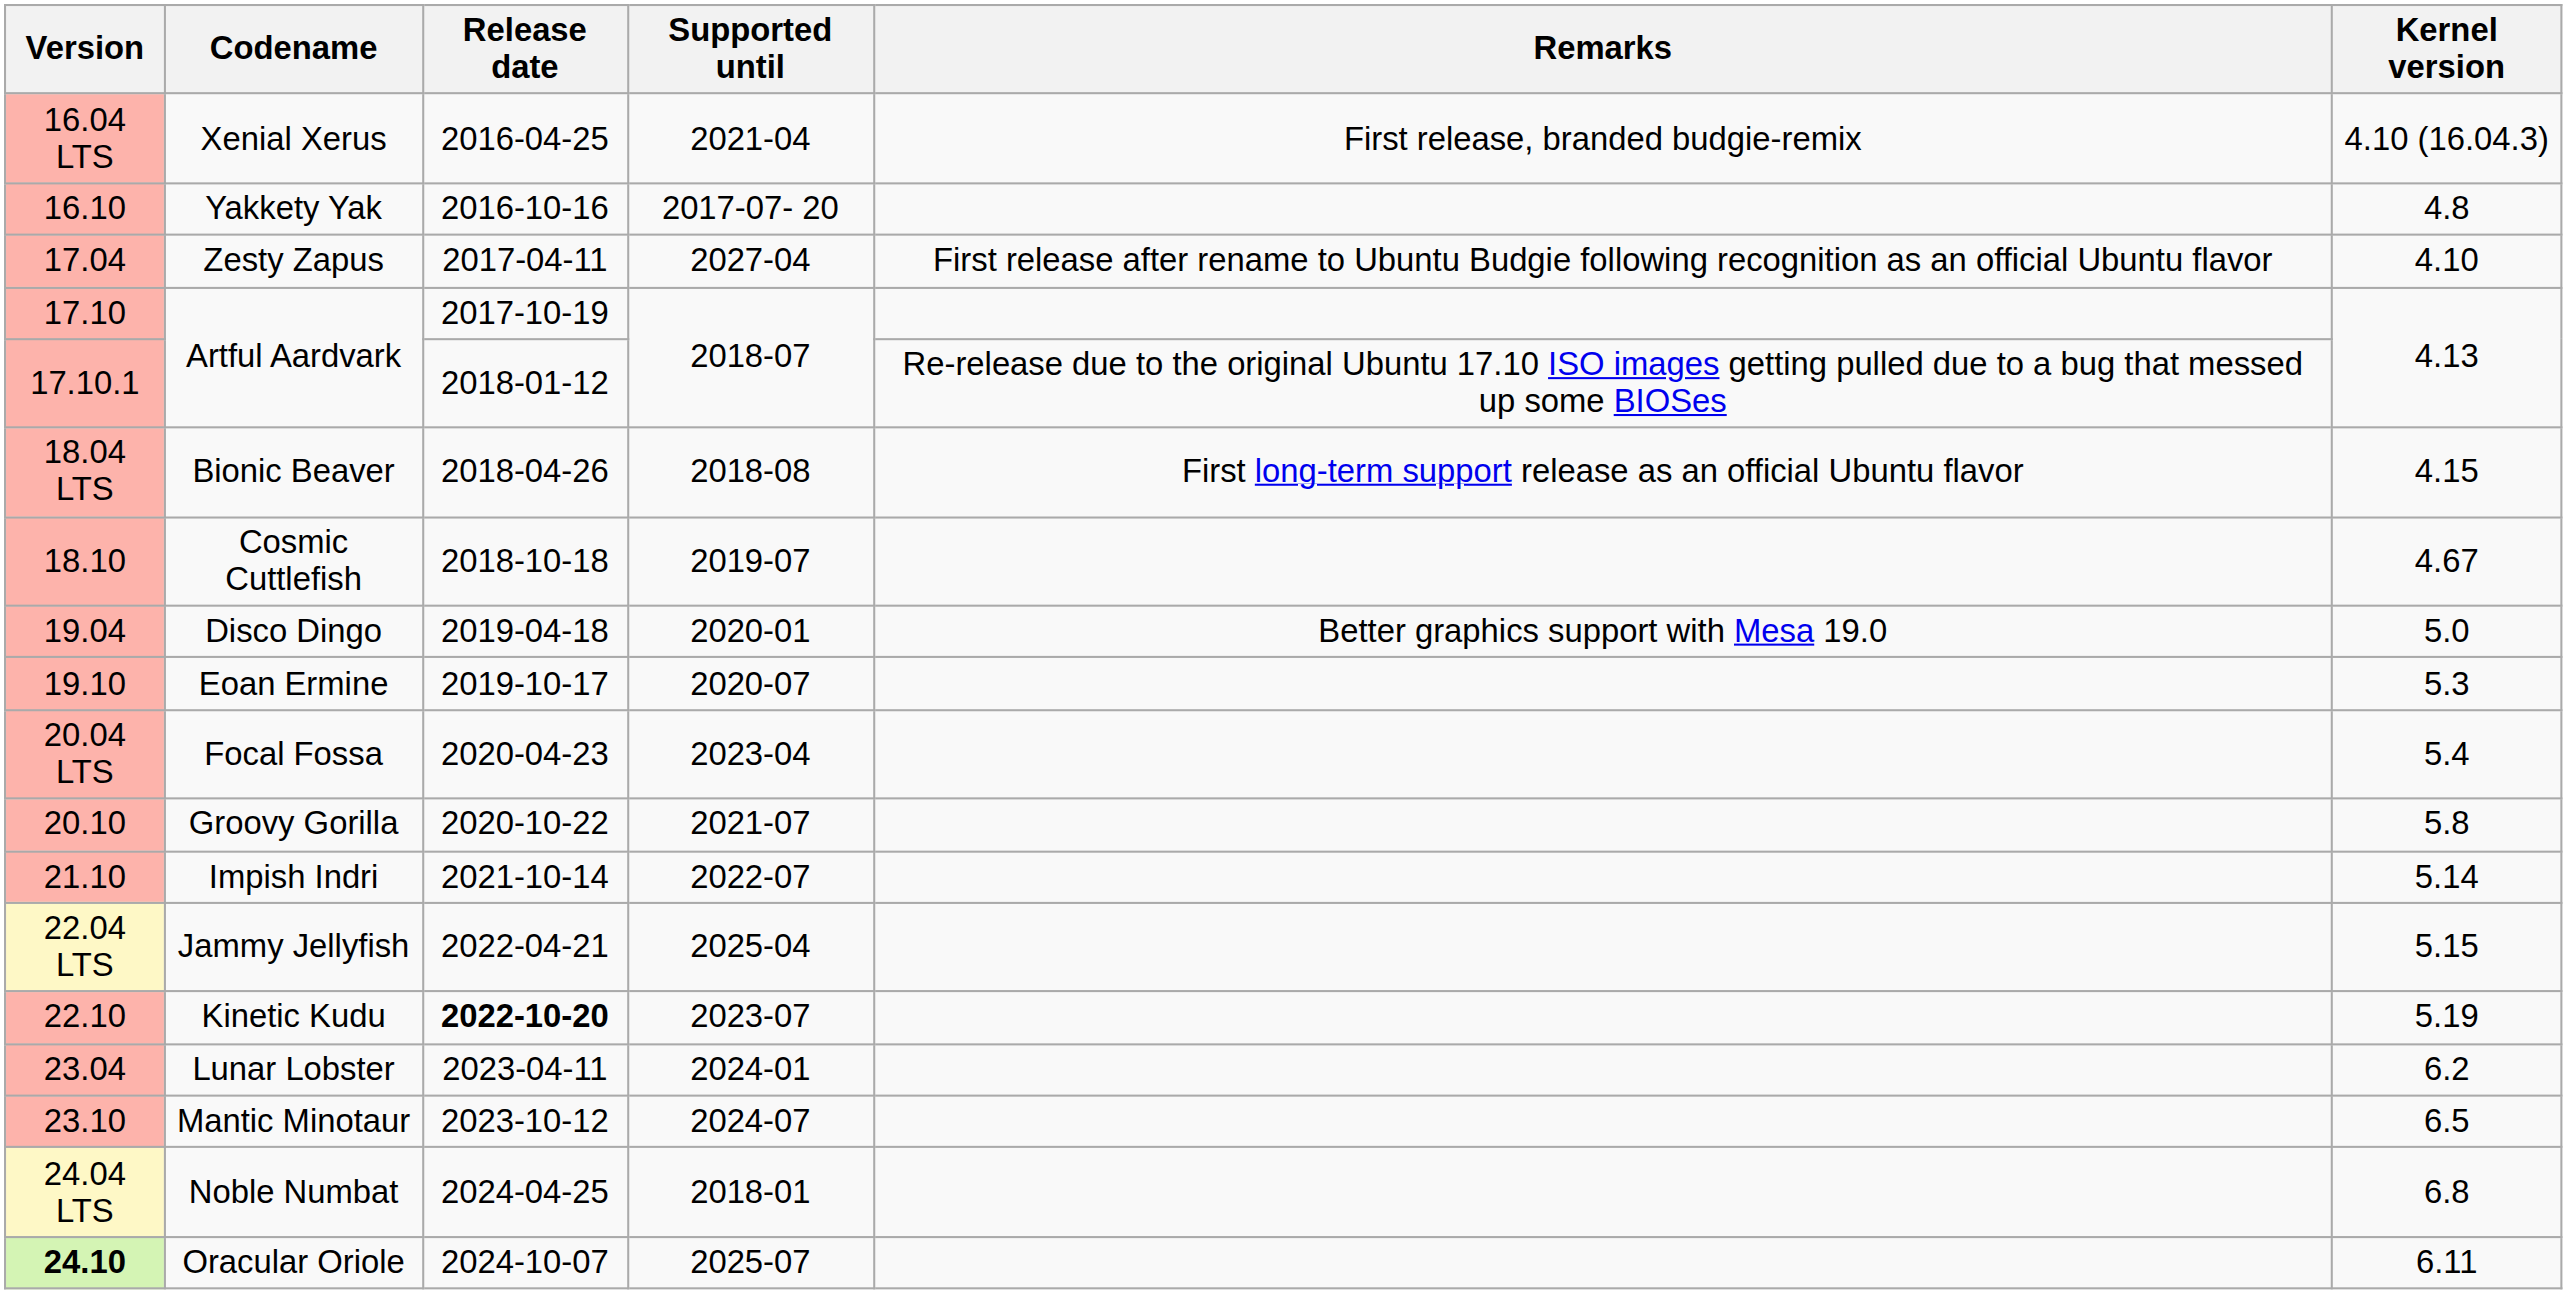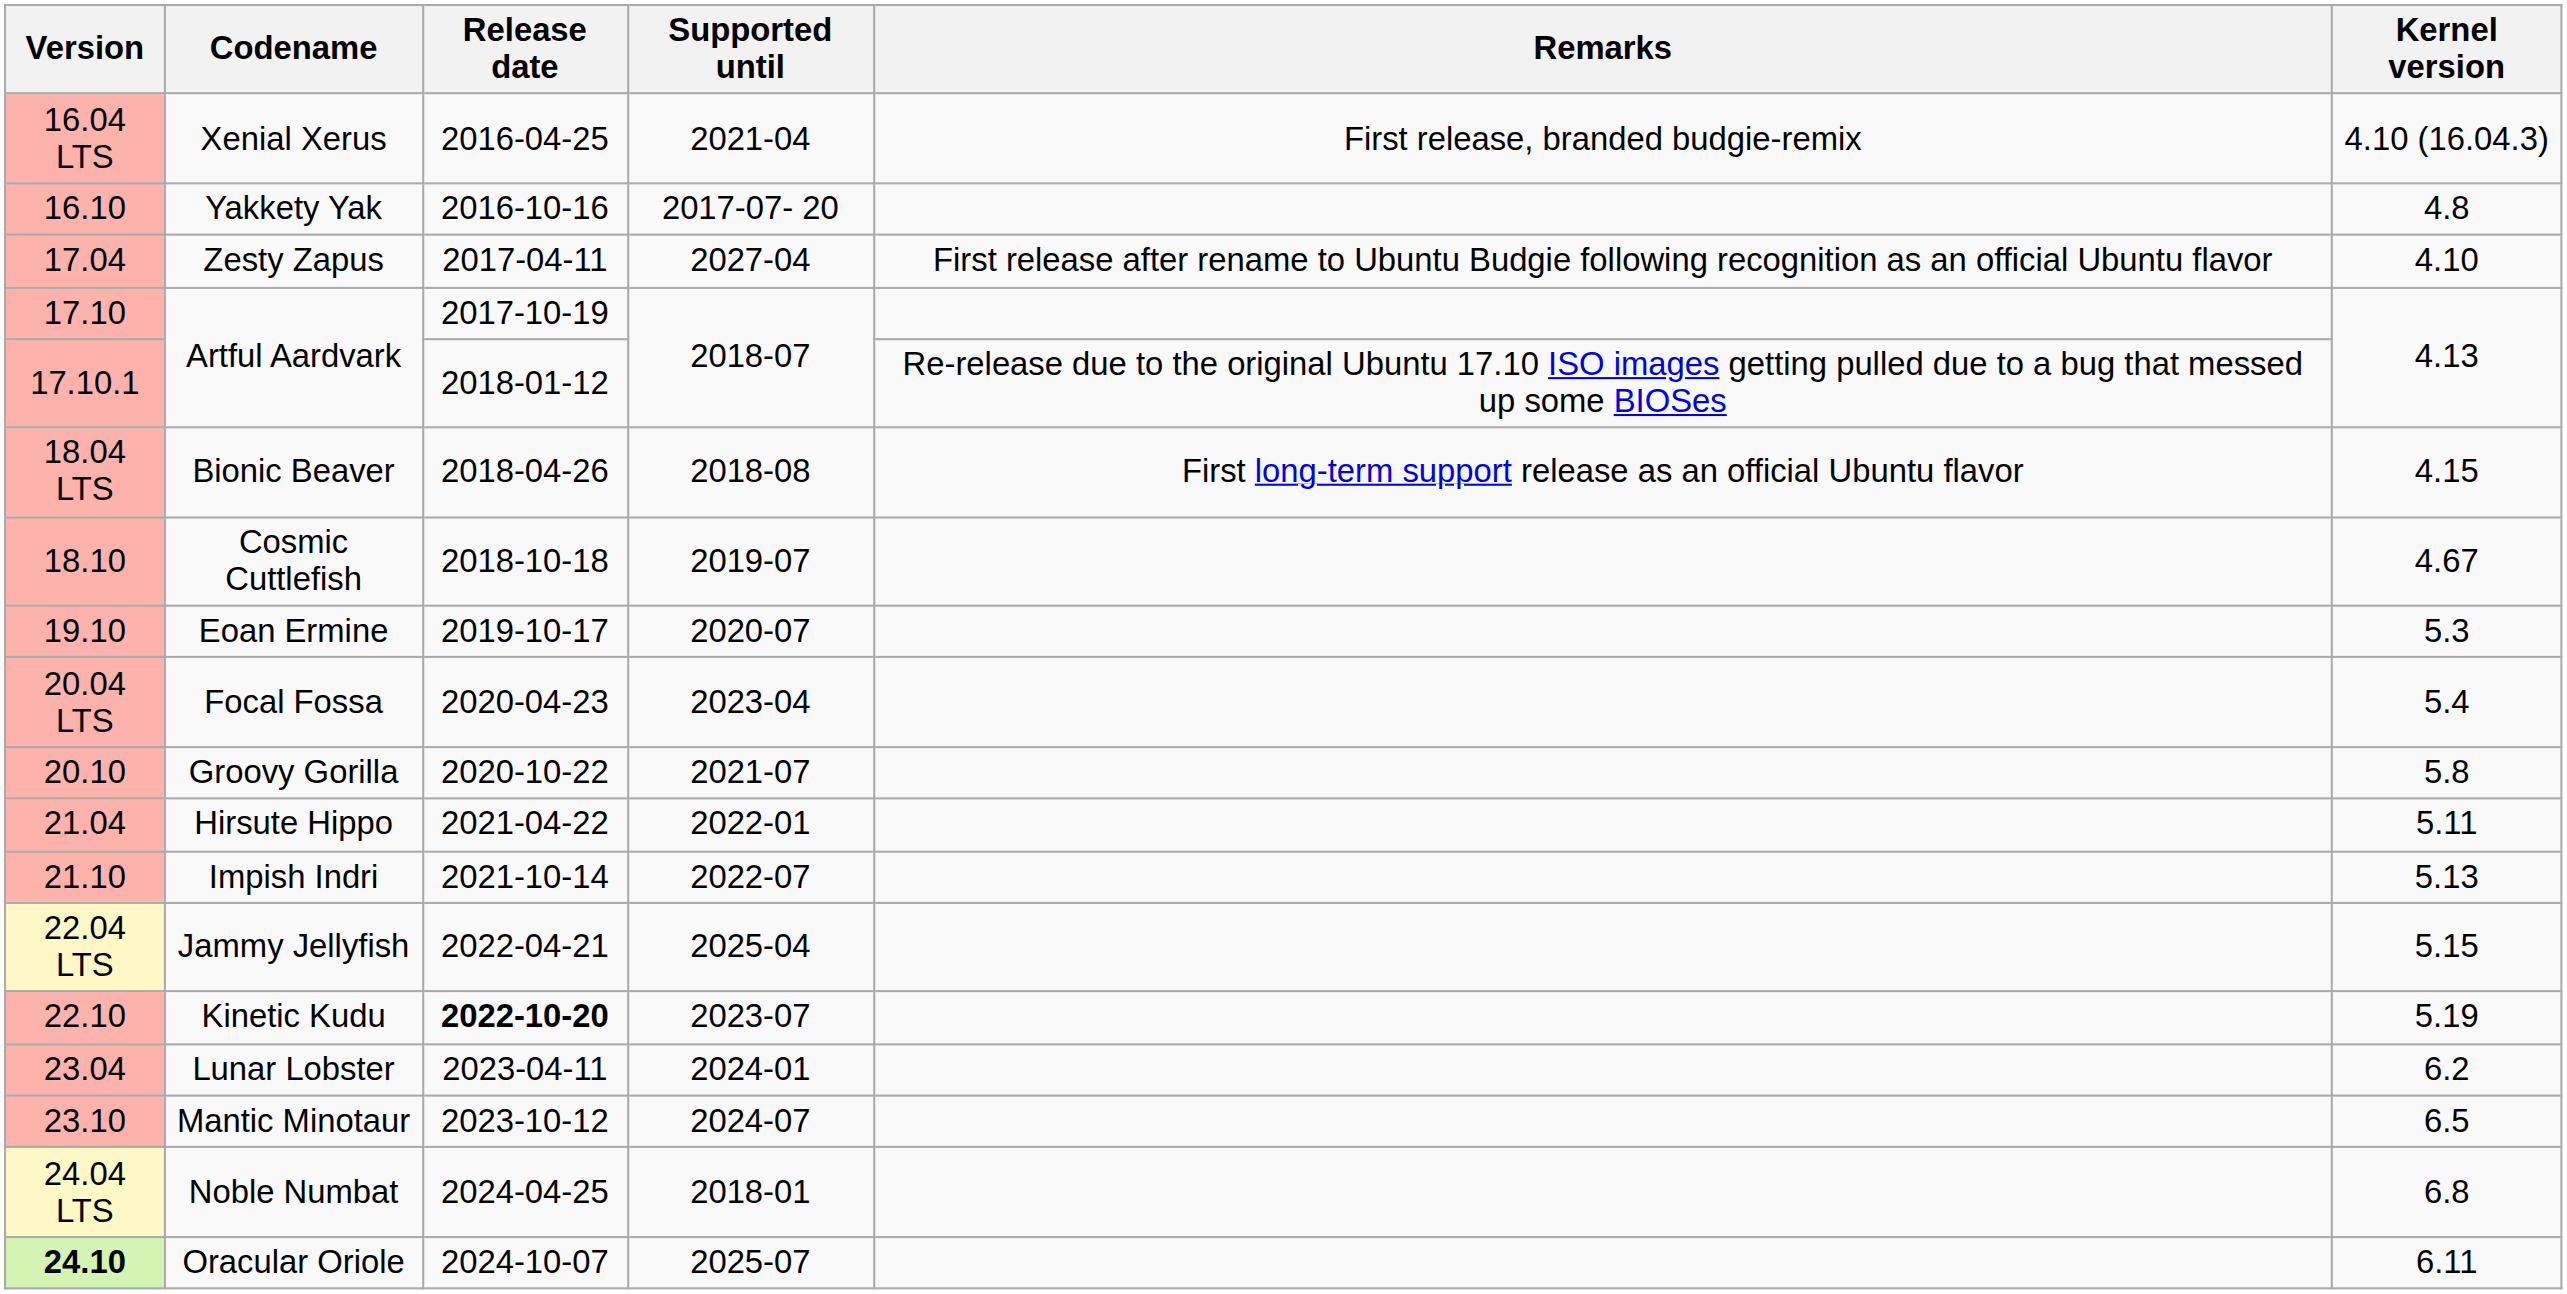- row: 19.04 | Disco Dingo | 2019-04-18 | 2020-01 | Better graphics support with Mesa 19.0 | 5.0
+ row: 21.04 | Hirsute Hippo | 2021-04-22 | 2022-01 | 5.11
Impish Indri | Kernel version: 5.14 -> 5.13
